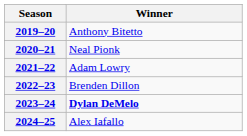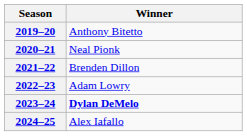2021–22 | Winner: Adam Lowry -> Brenden Dillon
2022–23 | Winner: Brenden Dillon -> Adam Lowry
